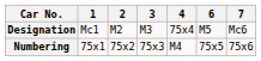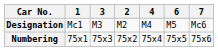columns swapped: 2 <-> 3
Designation | 4: 75x4 -> M4
Numbering | 4: M4 -> 75x4
